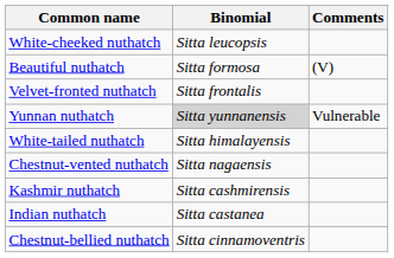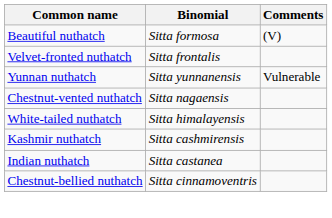- row: White-cheeked nuthatch | Sitta leucopsis
Yunnan nuthatch | Binomial: lightgrey background -> no background
rows swapped: White-tailed nuthatch <-> Chestnut-vented nuthatch
